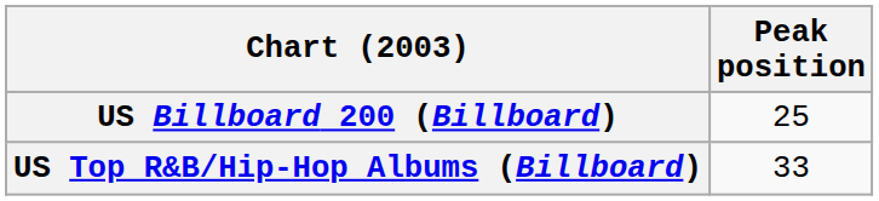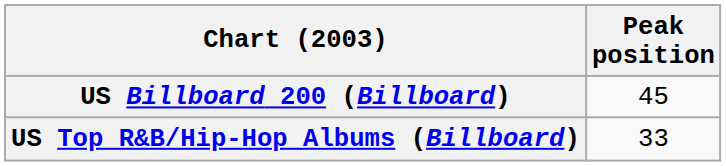US Billboard 200 (Billboard) | Peak position: 25 -> 45
